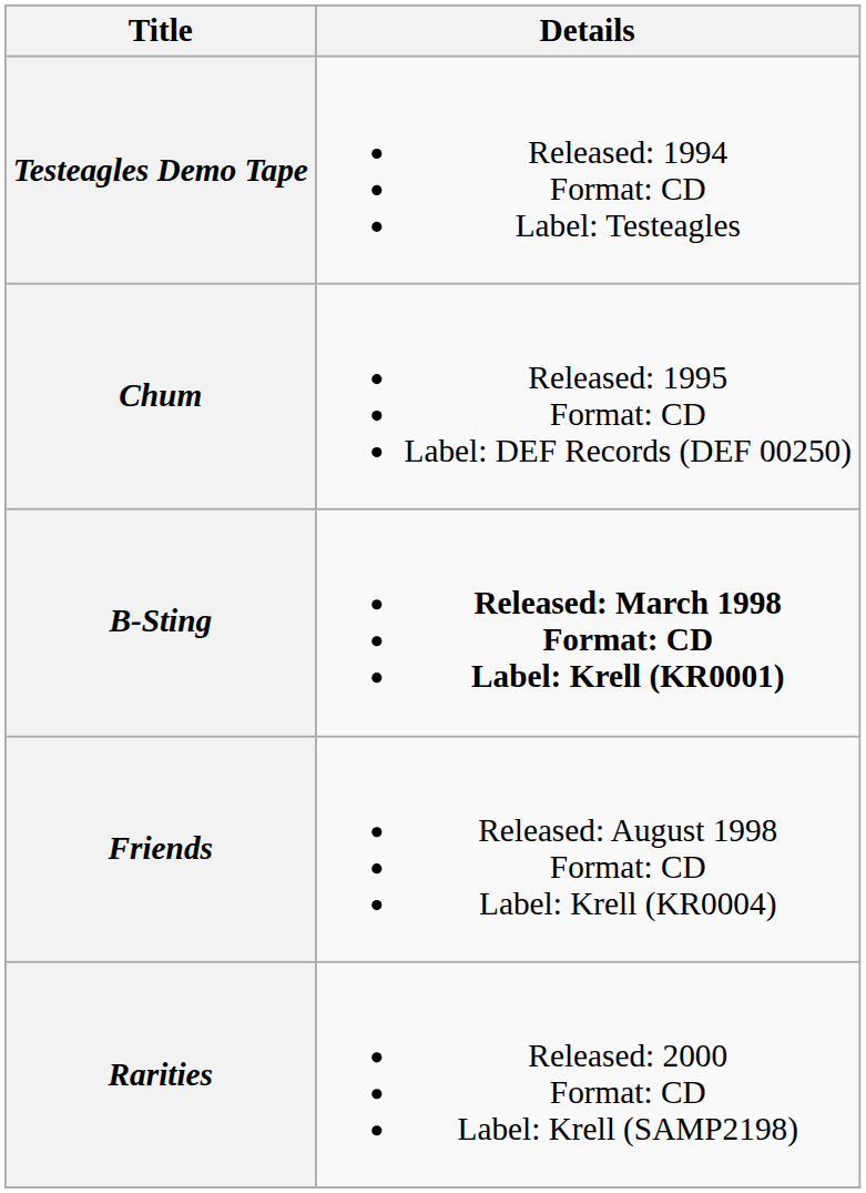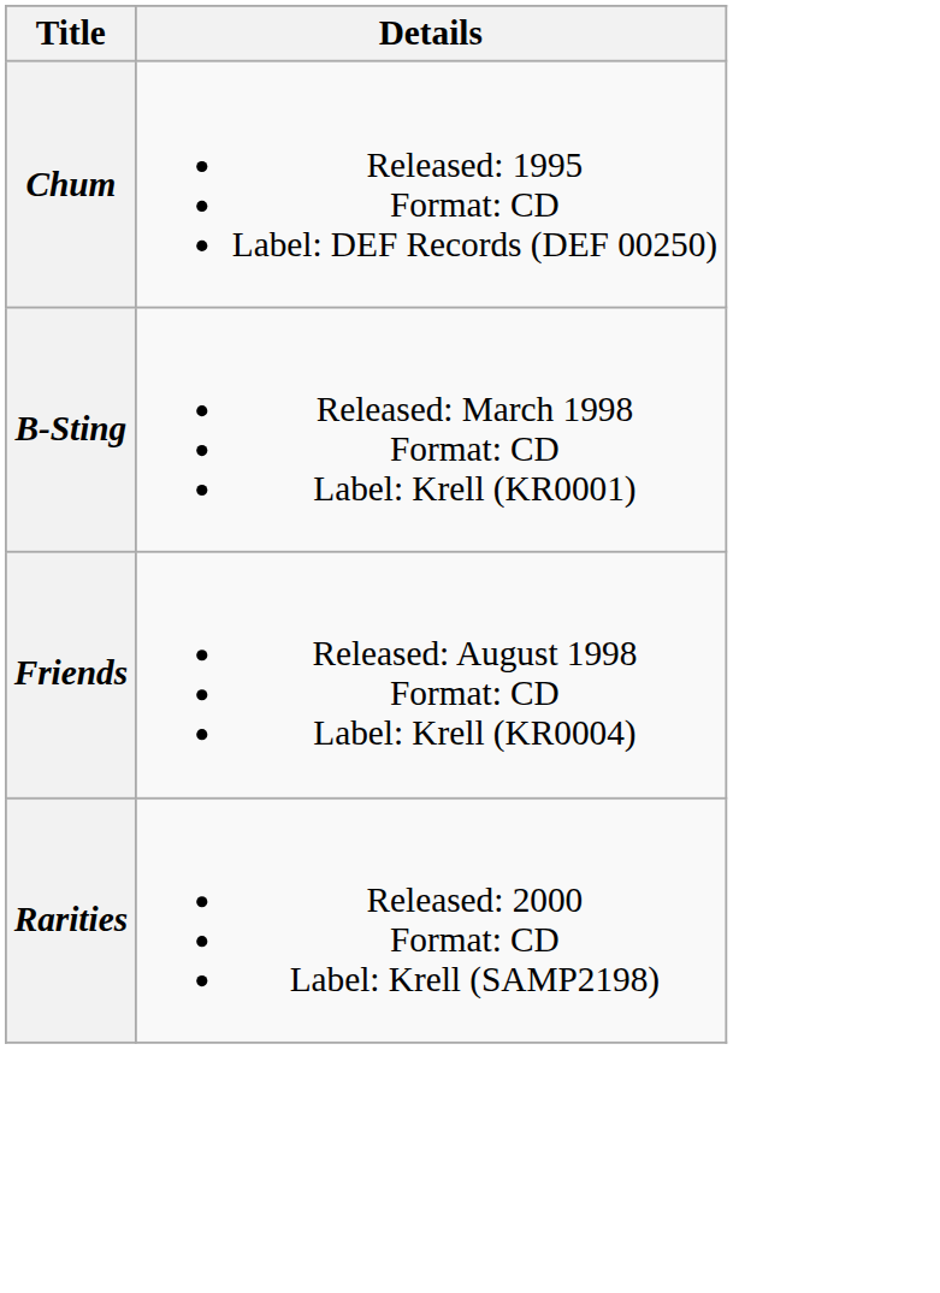- row: Testeagles Demo Tape | Released: 1994 Format: CD Label: Testeagles
B-Sting | Details: bold -> normal
